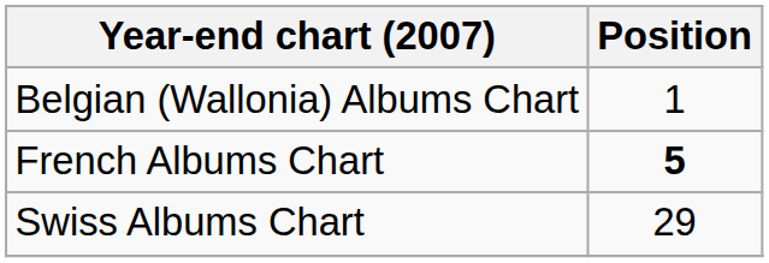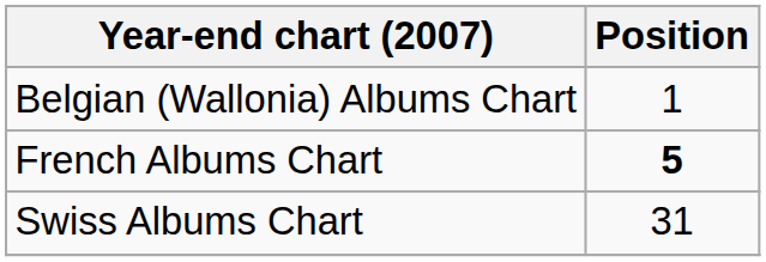Swiss Albums Chart | Position: 29 -> 31
